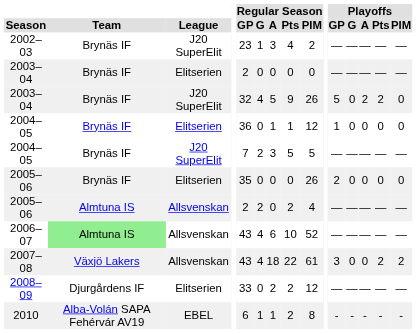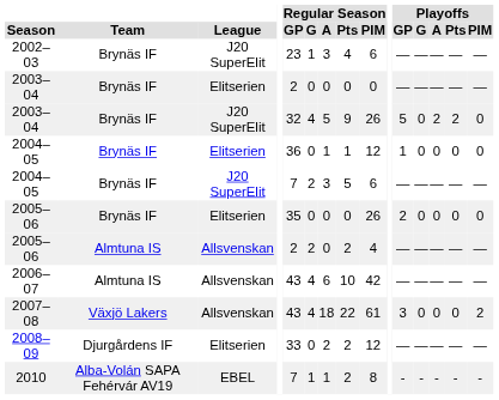2002–03 | Regular Season / PIM: 2 -> 6
2004–05 / J20 SuperElit | Regular Season / PIM: 5 -> 6
2006–07 | Team: lightgreen background -> no background
2006–07 | Regular Season / PIM: 52 -> 42
2007–08 | Playoffs / Pts: 2 -> 0
2010 | Regular Season / GP: 6 -> 7
